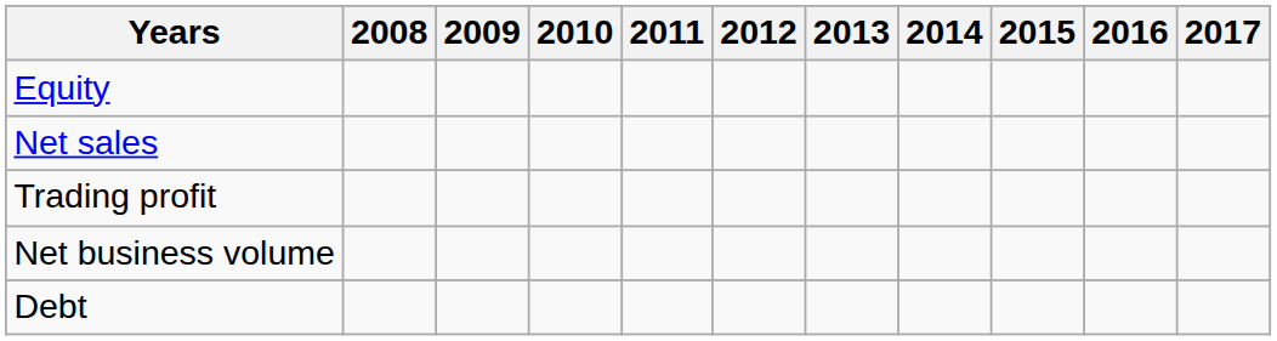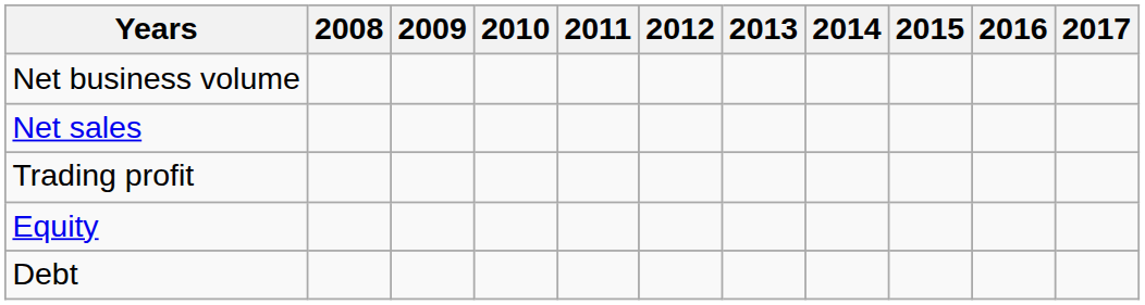rows swapped: Net business volume <-> Equity
